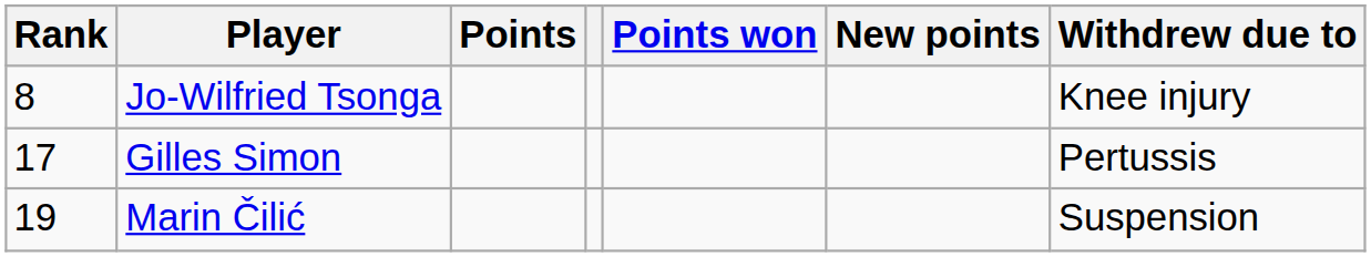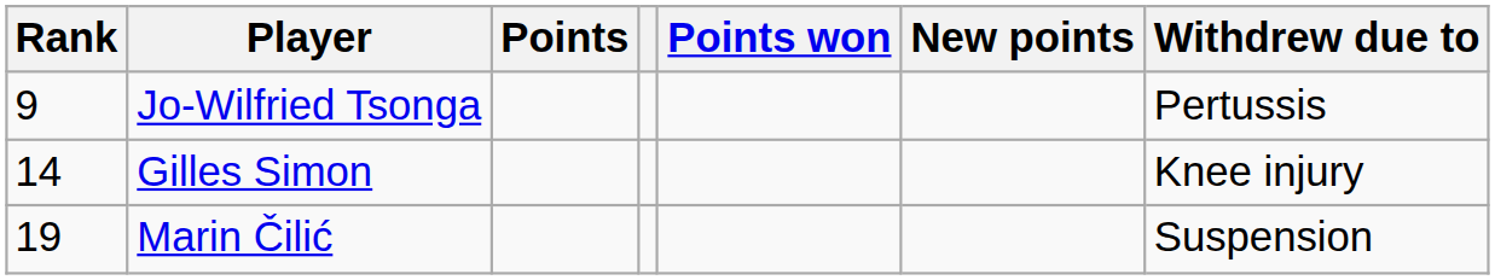Jo-Wilfried Tsonga | Rank: 8 -> 9
Jo-Wilfried Tsonga | Withdrew due to: Knee injury -> Pertussis
Gilles Simon | Rank: 17 -> 14
Gilles Simon | Withdrew due to: Pertussis -> Knee injury
